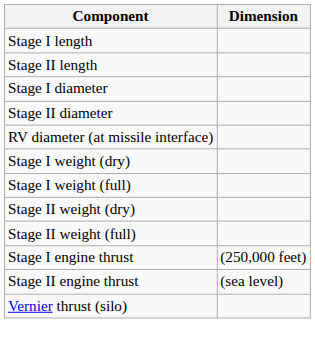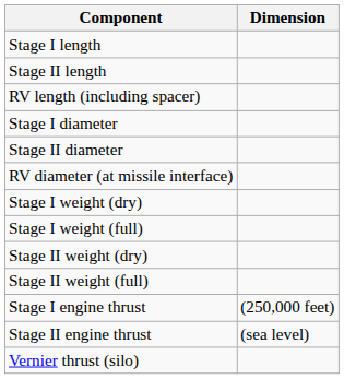+ row: RV length (including spacer)
